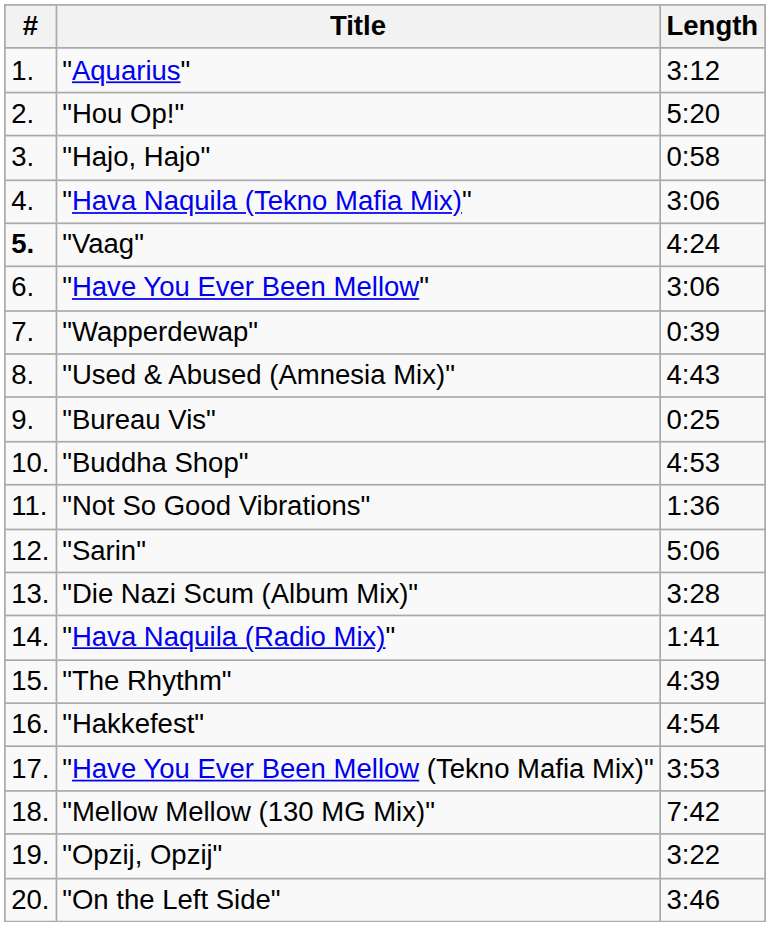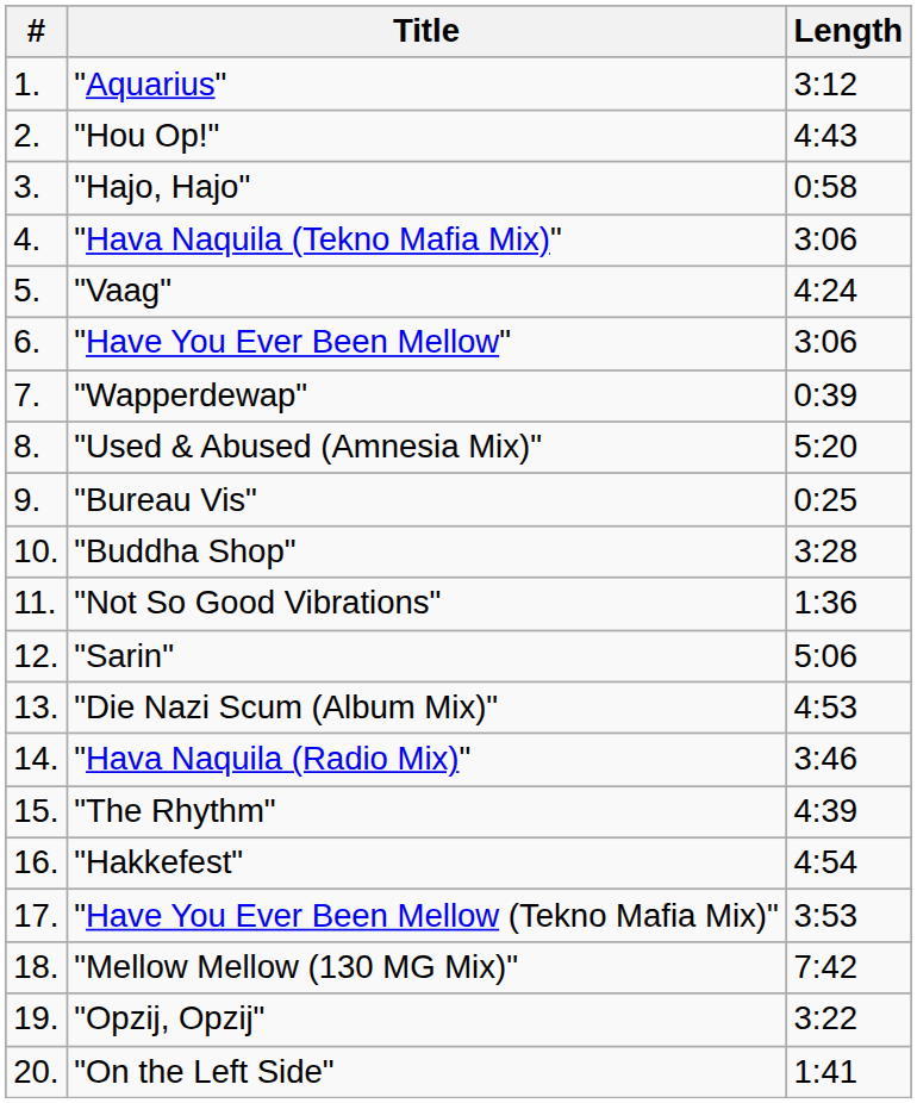"Hou Op!" | Length: 5:20 -> 4:43
"Vaag" | #: bold -> normal
"Used & Abused (Amnesia Mix)" | Length: 4:43 -> 5:20
"Buddha Shop" | Length: 4:53 -> 3:28
"Die Nazi Scum (Album Mix)" | Length: 3:28 -> 4:53
"Hava Naquila (Radio Mix)" | Length: 1:41 -> 3:46
"On the Left Side" | Length: 3:46 -> 1:41
